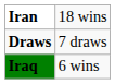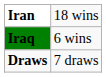rows swapped: Iraq <-> Draws
